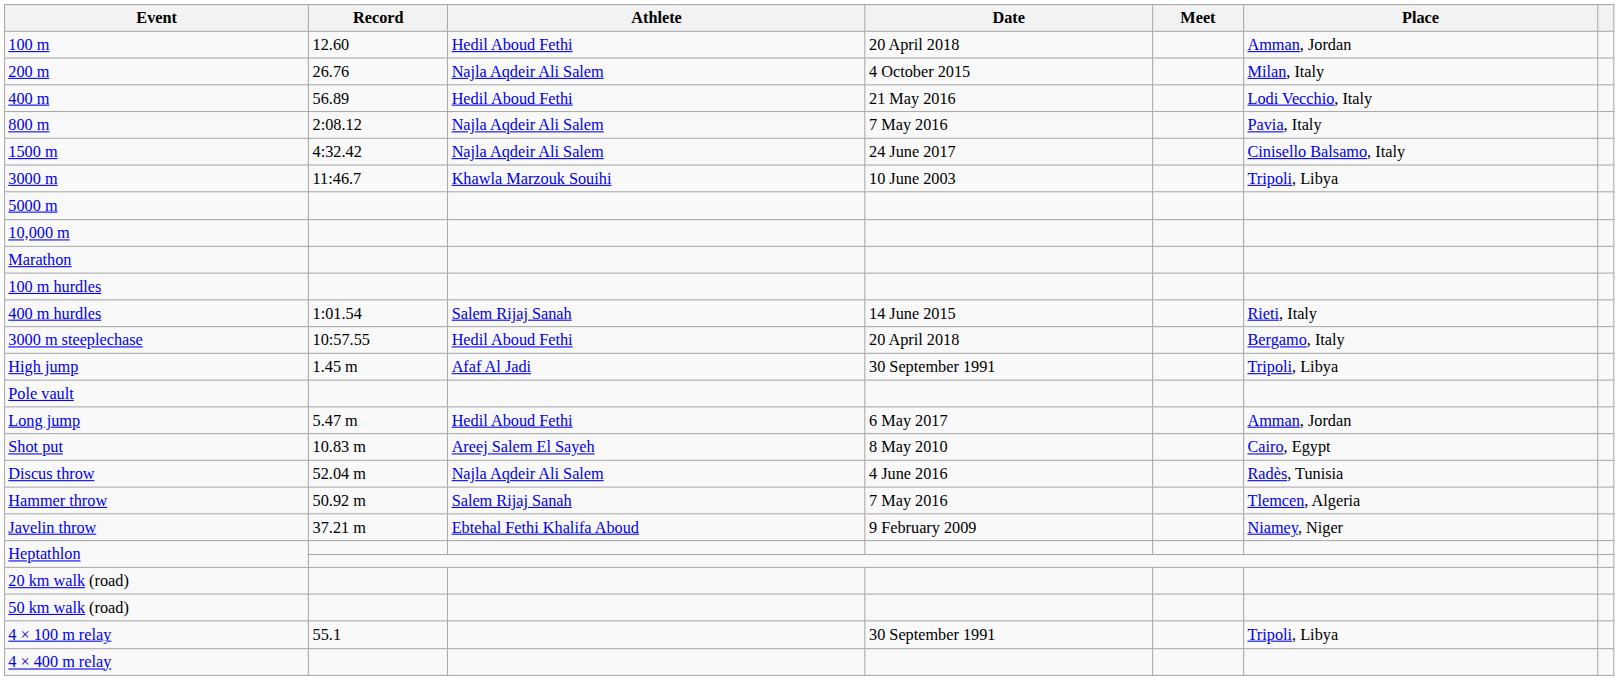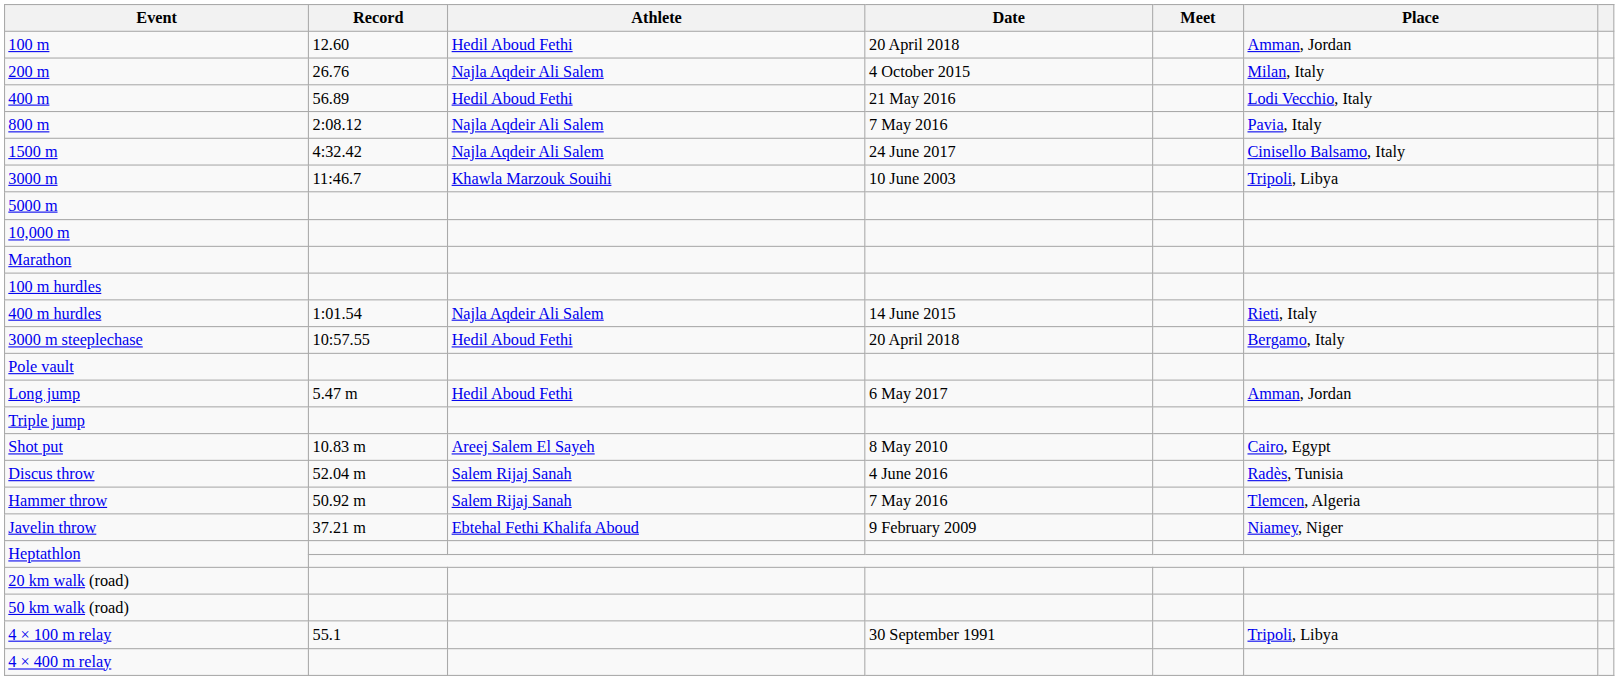400 m hurdles | Athlete: Salem Rijaj Sanah -> Najla Aqdeir Ali Salem
- row: High jump | 1.45 m | Afaf Al Jadi | 30 September 1991 | Tripoli, Libya
+ row: Triple jump
Discus throw | Athlete: Najla Aqdeir Ali Salem -> Salem Rijaj Sanah
